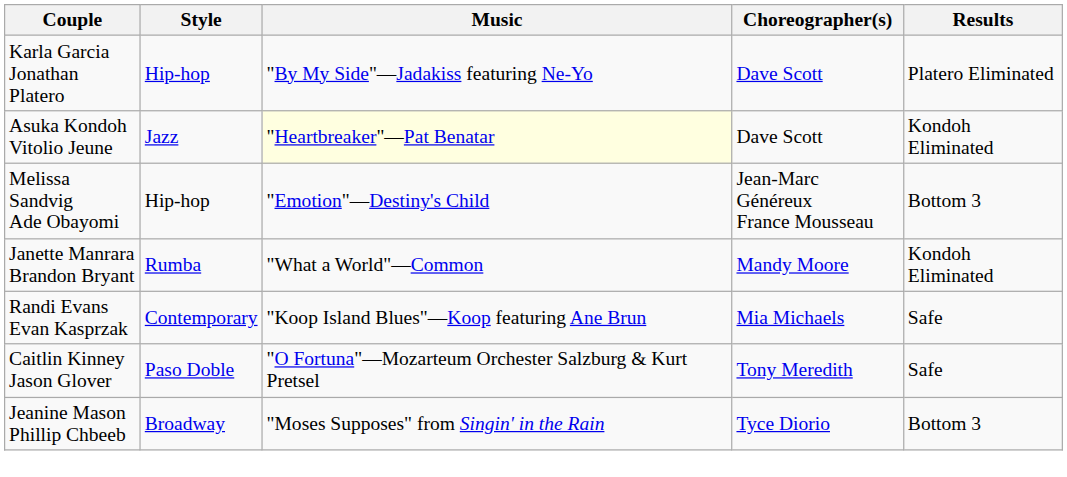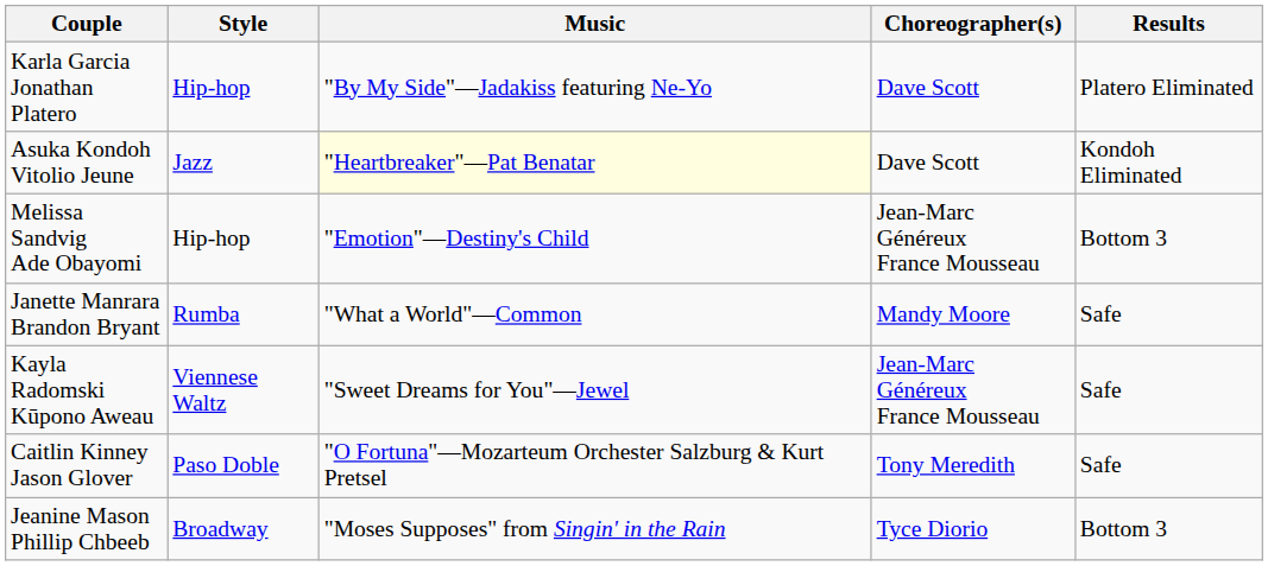Janette Manrara Brandon Bryant | Results: Kondoh Eliminated -> Safe
+ row: Kayla Radomski Kūpono Aweau | Viennese Waltz | "Sweet Dreams for You"—Jewel | Jean-Marc Généreux France Mousseau | Safe
- row: Randi Evans Evan Kasprzak | Contemporary | "Koop Island Blues"—Koop featuring Ane Brun | Mia Michaels | Safe
